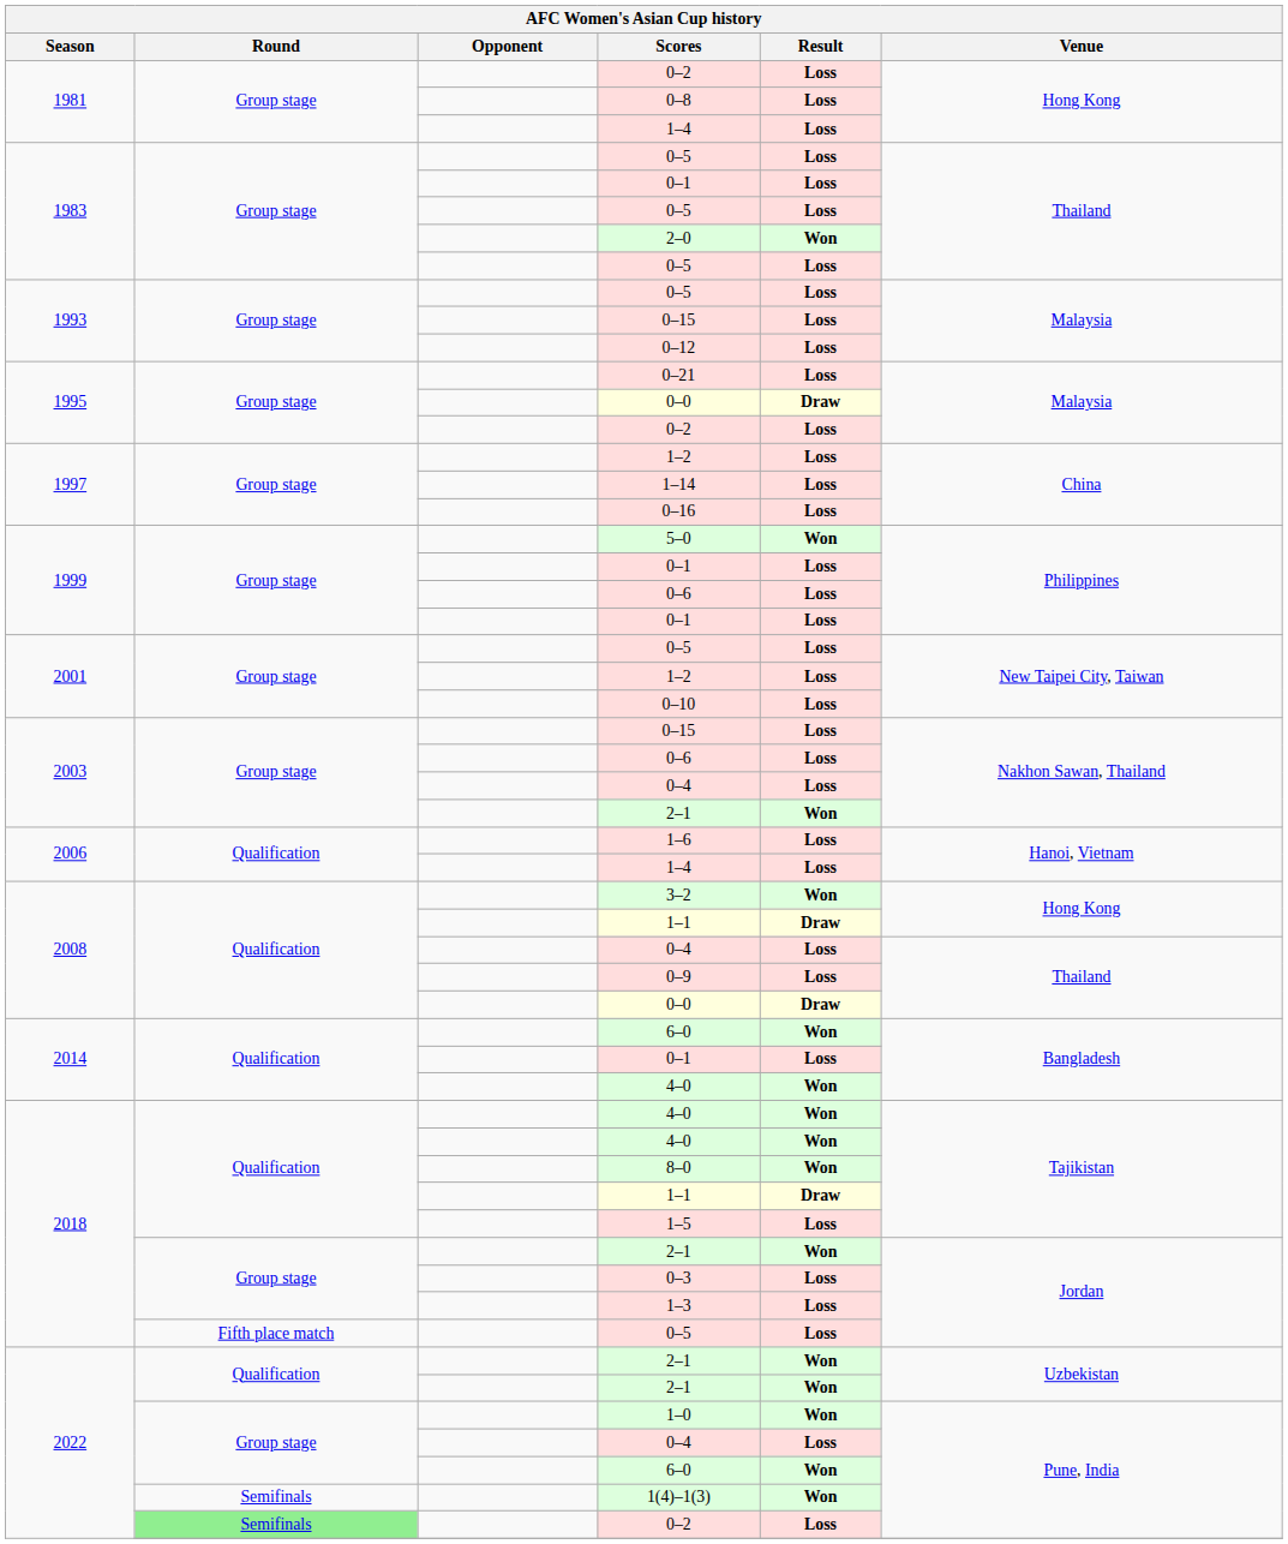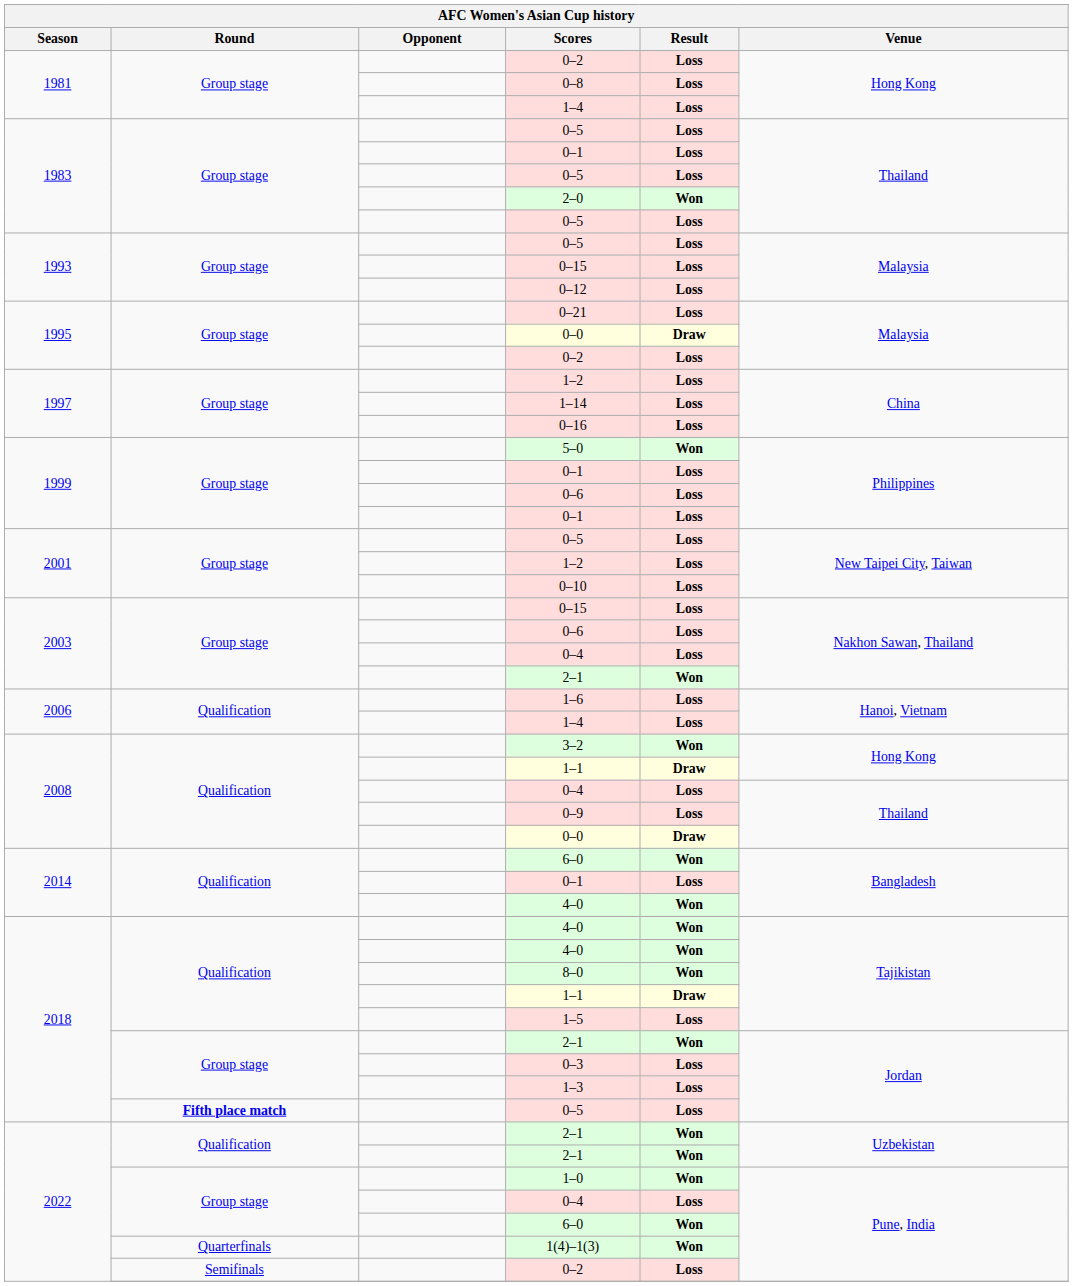2018 / 0–5 | Round: normal -> bold
1(4)–1(3) | Round: Semifinals -> Quarterfinals
2022 / 0–2 | Round: lightgreen background -> no background
